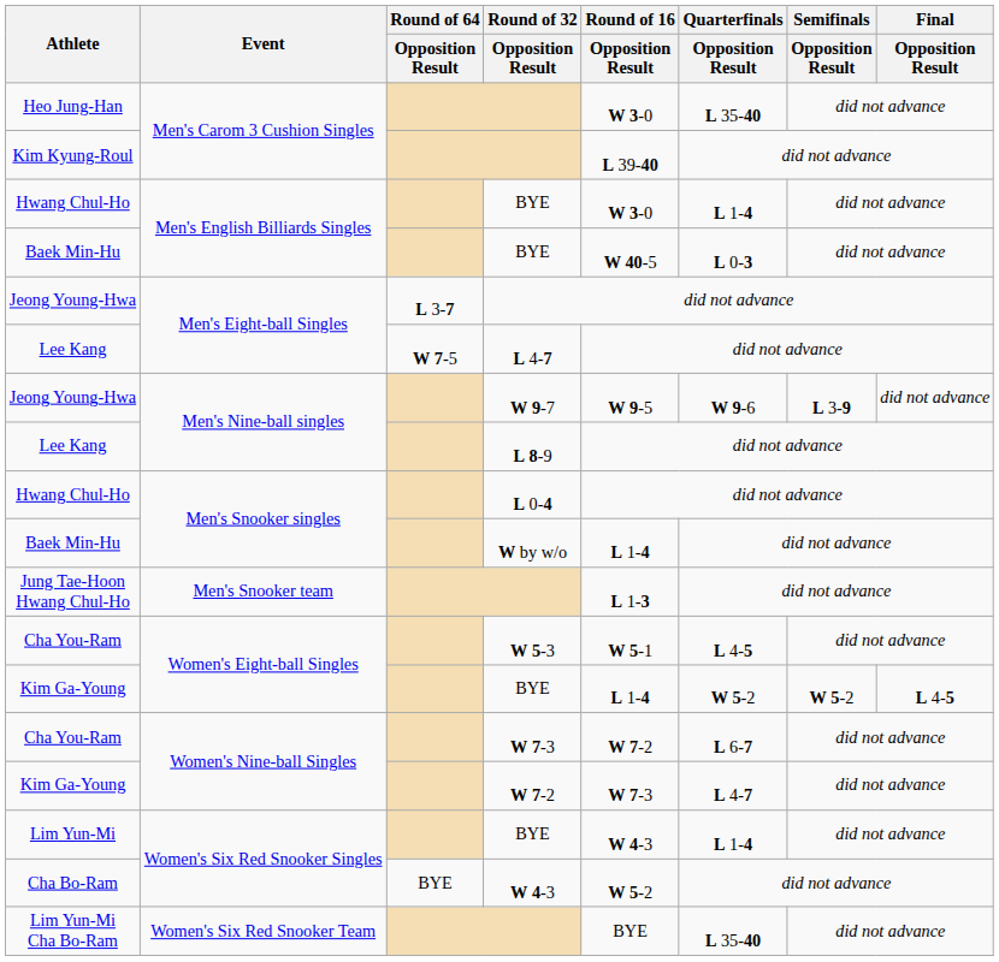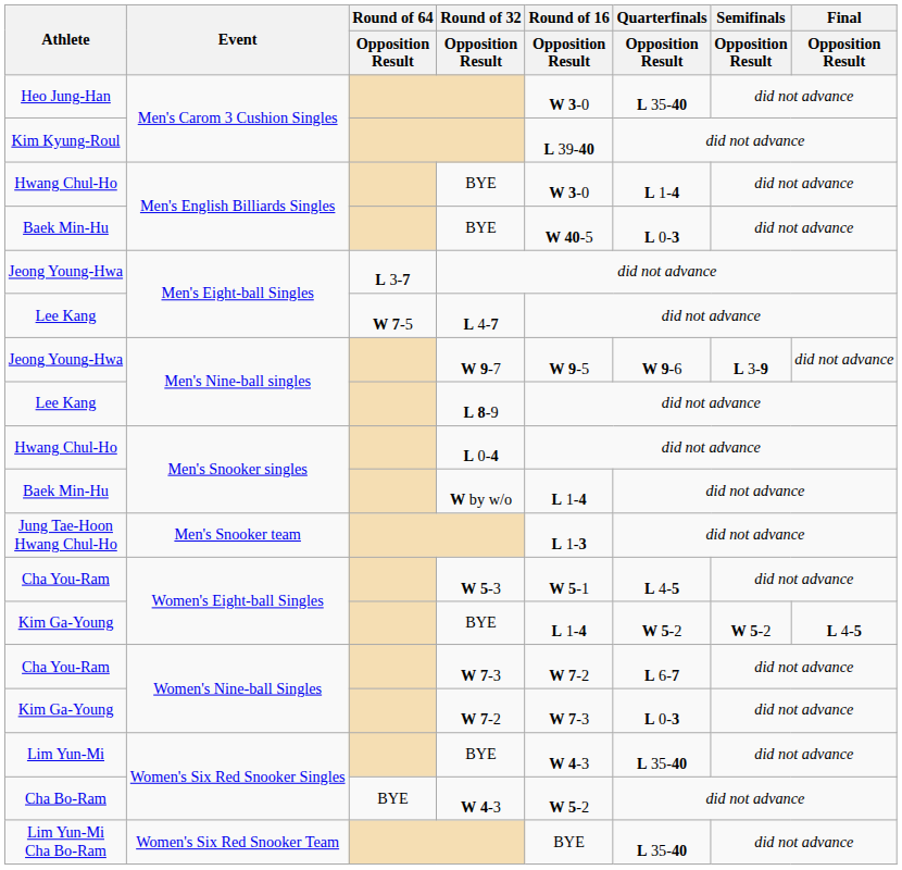Kim Ga-Young / W 7-2 | Quarterfinals / Opposition Result: L 4-7 -> L 0-3
Lim Yun-Mi | Quarterfinals / Opposition Result: L 1-4 -> L 35-40
